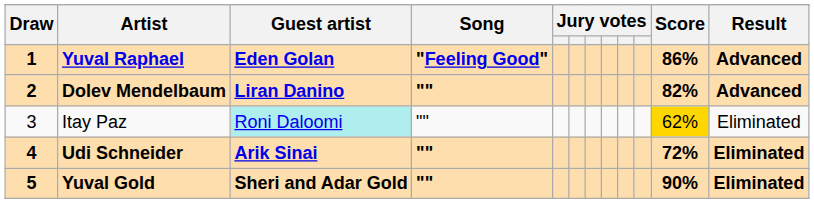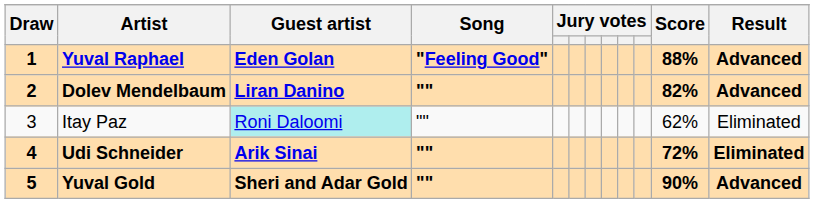Yuval Raphael | Score: 86% -> 88%
Itay Paz | Score: gold background -> no background
Yuval Gold | Result: Eliminated -> Advanced
